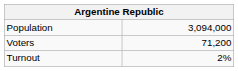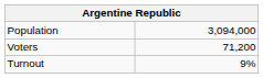Turnout | column 2: 2% -> 9%
